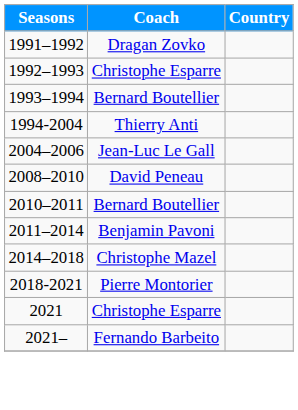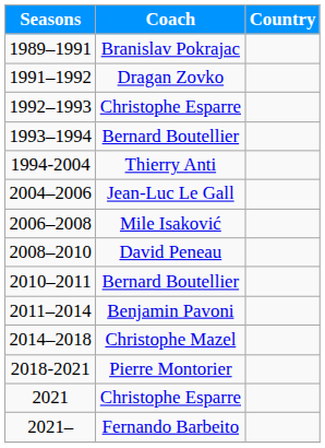+ row: 1989–1991 | Branislav Pokrajac
+ row: 2006–2008 | Mile Isaković
